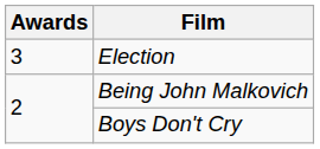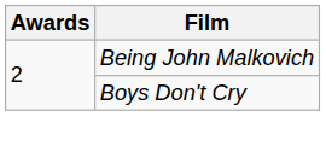- row: 3 | Election
